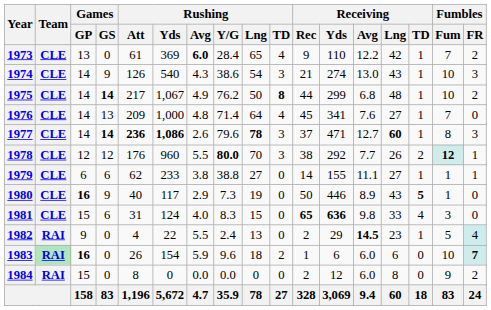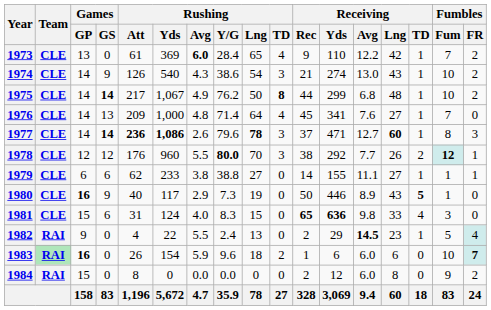1974 | Fumbles / FR: 3 -> 2
